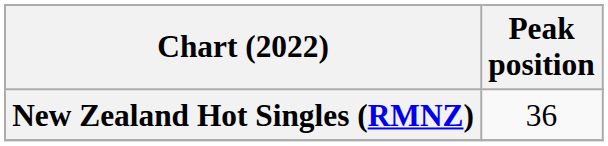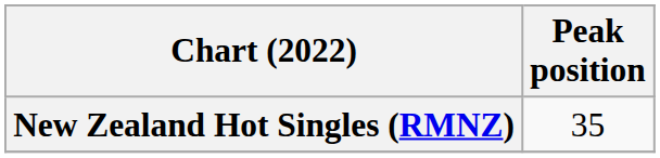New Zealand Hot Singles (RMNZ) | Peak position: 36 -> 35
